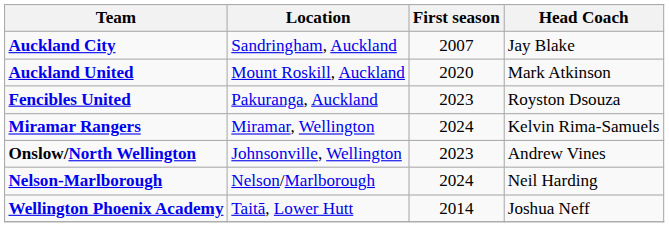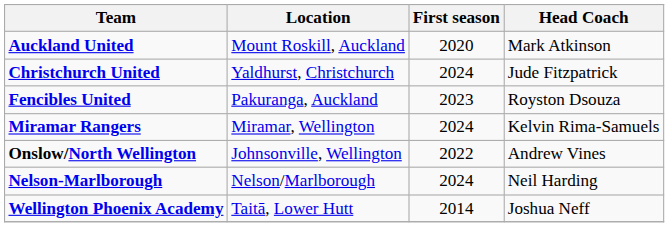- row: Auckland City | Sandringham, Auckland | 2007 | Jay Blake
+ row: Christchurch United | Yaldhurst, Christchurch | 2024 | Jude Fitzpatrick
Onslow/North Wellington | First season: 2023 -> 2022
